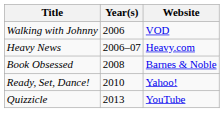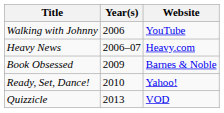Walking with Johnny | Website: VOD -> YouTube
Book Obsessed | Year(s): 2008 -> 2009
Quizzicle | Website: YouTube -> VOD
